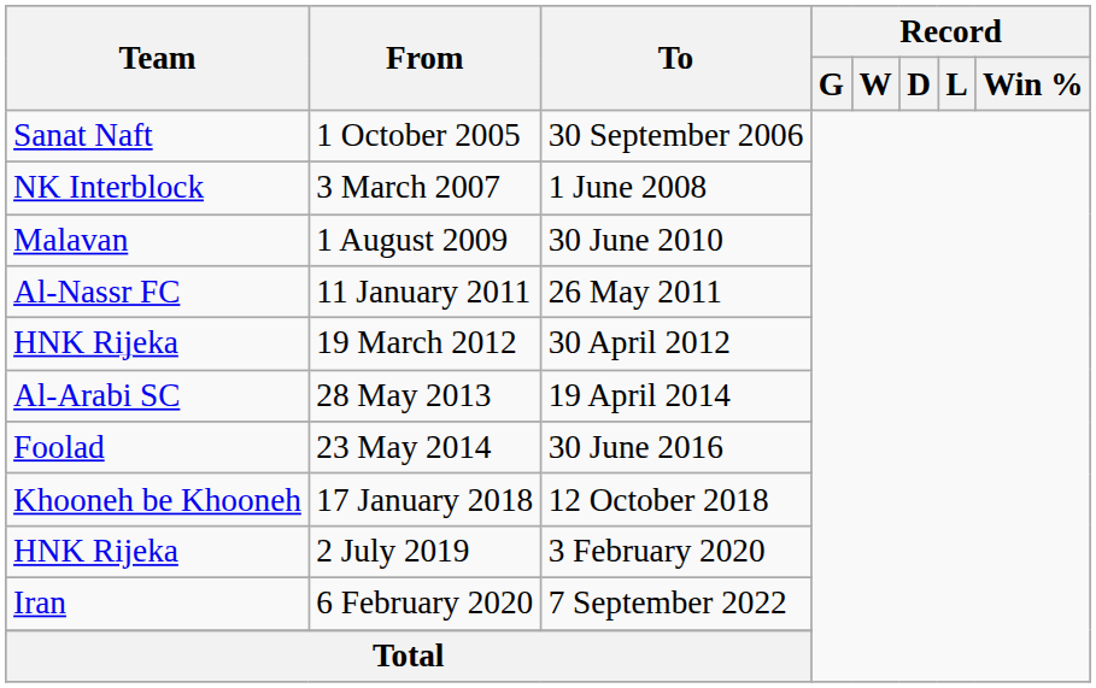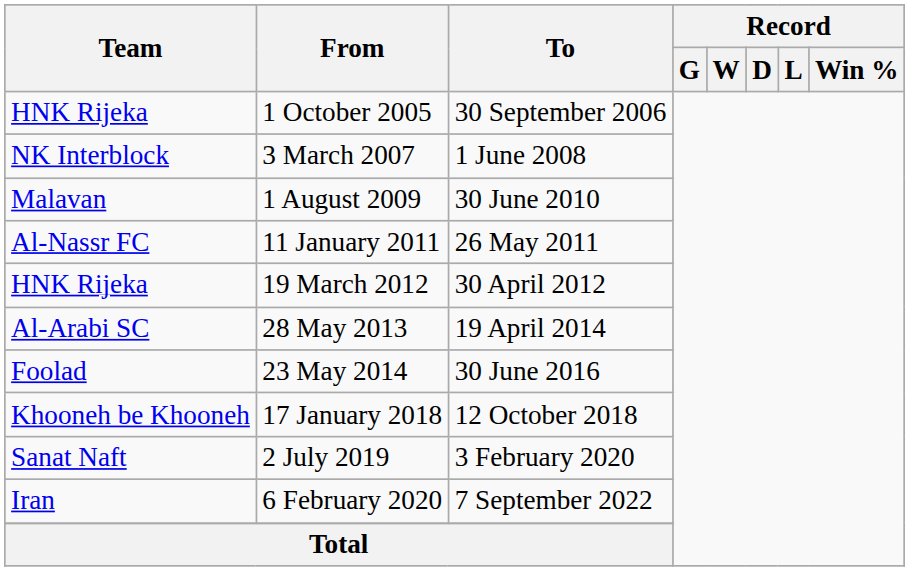1 October 2005 | Team: Sanat Naft -> HNK Rijeka
2 July 2019 | Team: HNK Rijeka -> Sanat Naft
